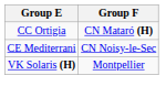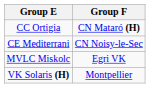+ row: MVLC Miskolc | Egri VK
